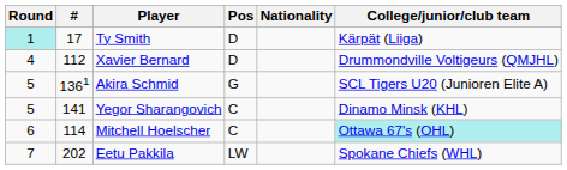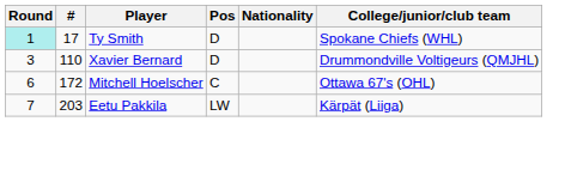Ty Smith | College/junior/club team: Kärpät (Liiga) -> Spokane Chiefs (WHL)
Xavier Bernard | Round: 4 -> 3
Xavier Bernard | #: 112 -> 110
- row: 5 | 1361 | Akira Schmid | G | SCL Tigers U20 (Junioren Elite A)
- row: 5 | 141 | Yegor Sharangovich | C | Dinamo Minsk (KHL)
Mitchell Hoelscher | #: 114 -> 172
Mitchell Hoelscher | College/junior/club team: paleturquoise background -> no background
Eetu Pakkila | #: 202 -> 203
Eetu Pakkila | College/junior/club team: Spokane Chiefs (WHL) -> Kärpät (Liiga)
